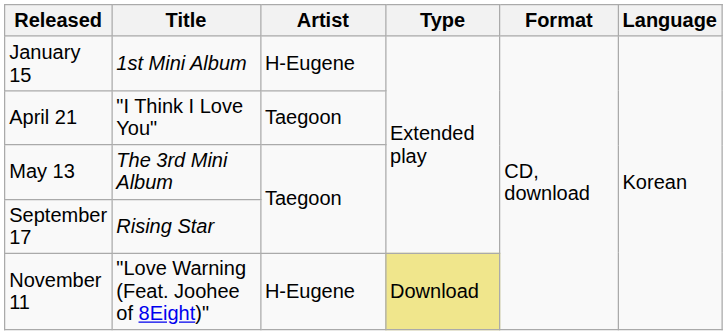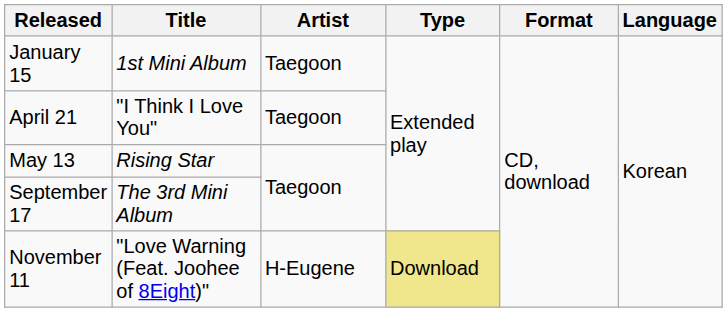January 15 | Artist: H-Eugene -> Taegoon
May 13 | Title: The 3rd Mini Album -> Rising Star
September 17 | Title: Rising Star -> The 3rd Mini Album
